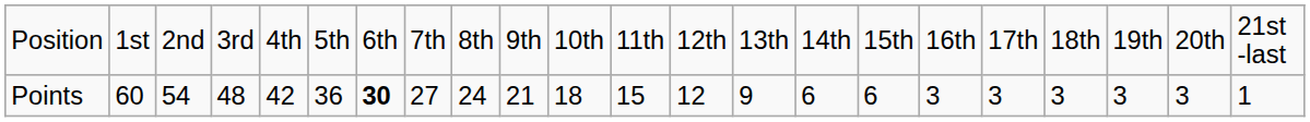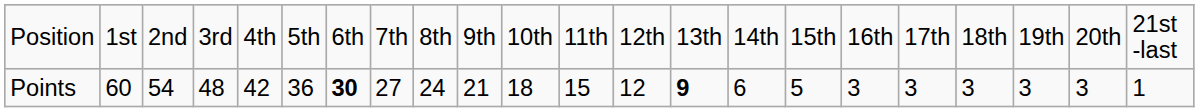Points | column 14: normal -> bold
Points | column 16: 6 -> 5
